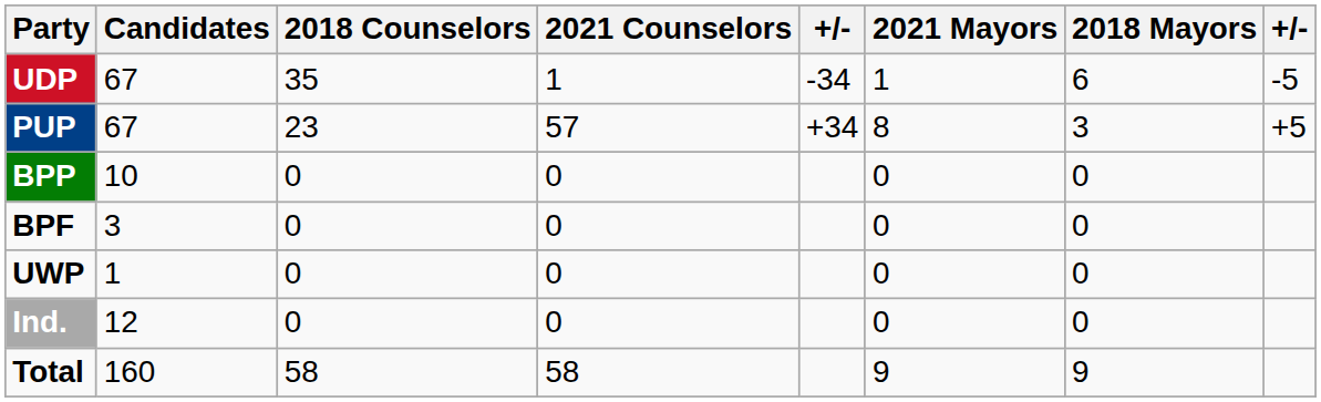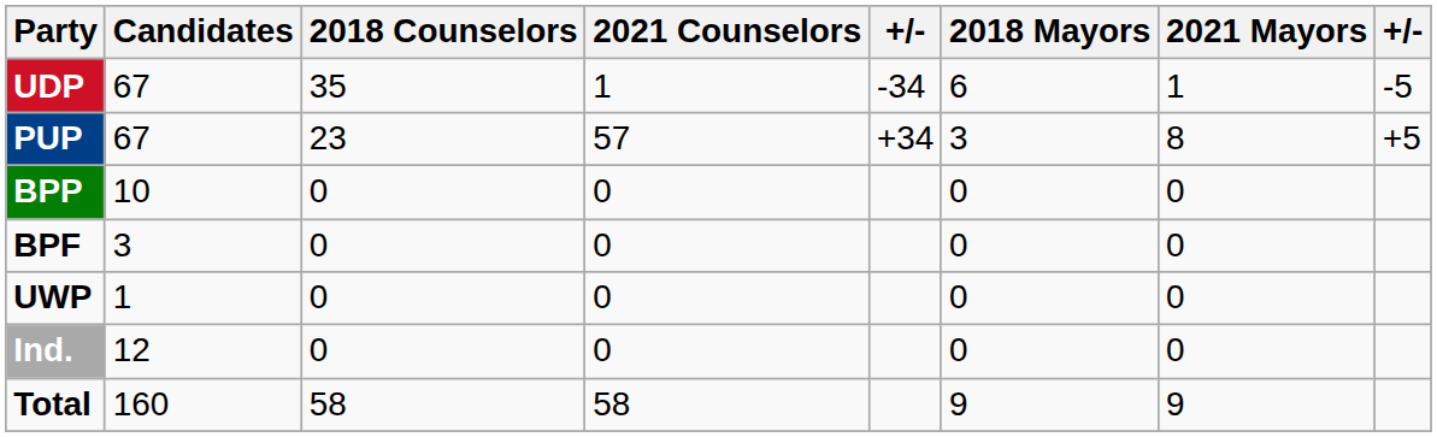columns swapped: 2018 Mayors <-> 2021 Mayors
